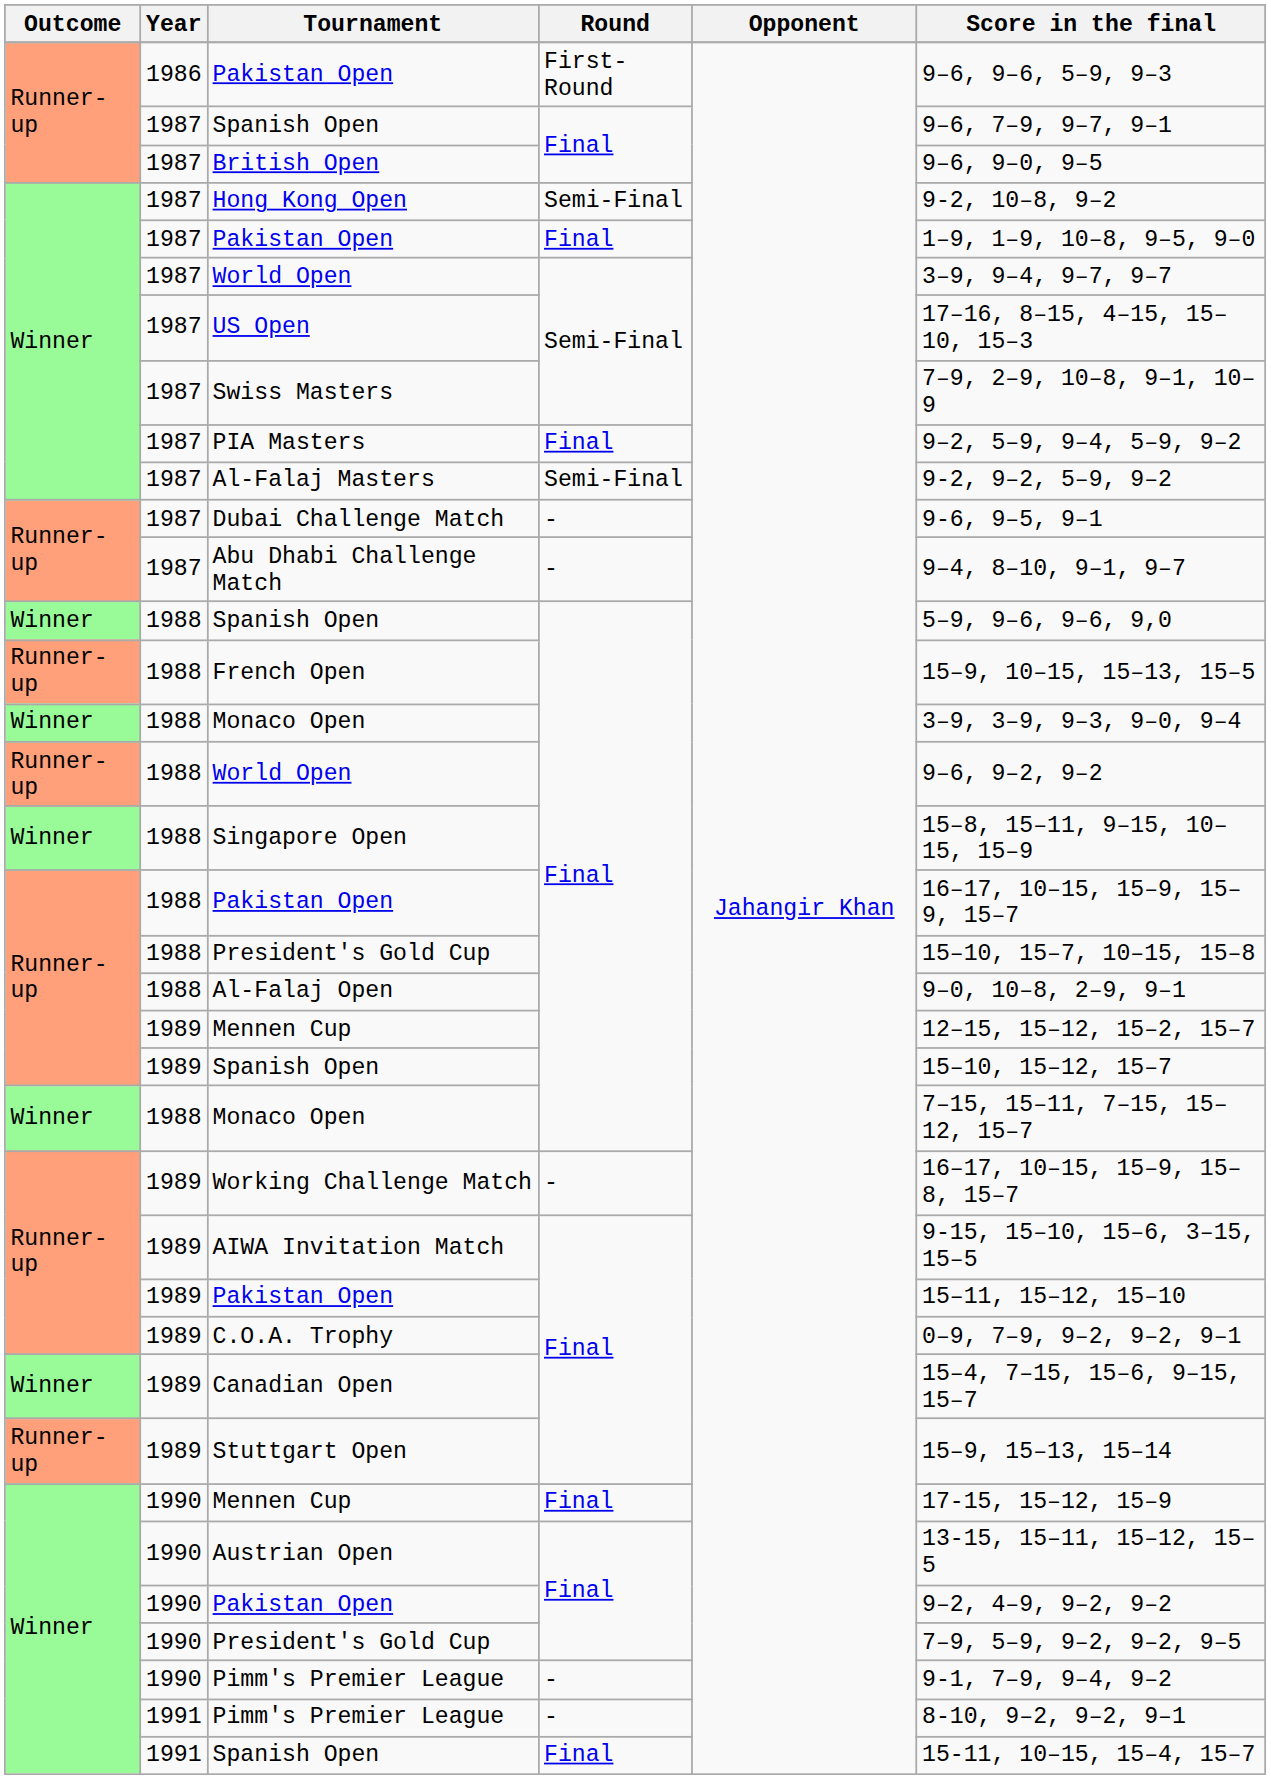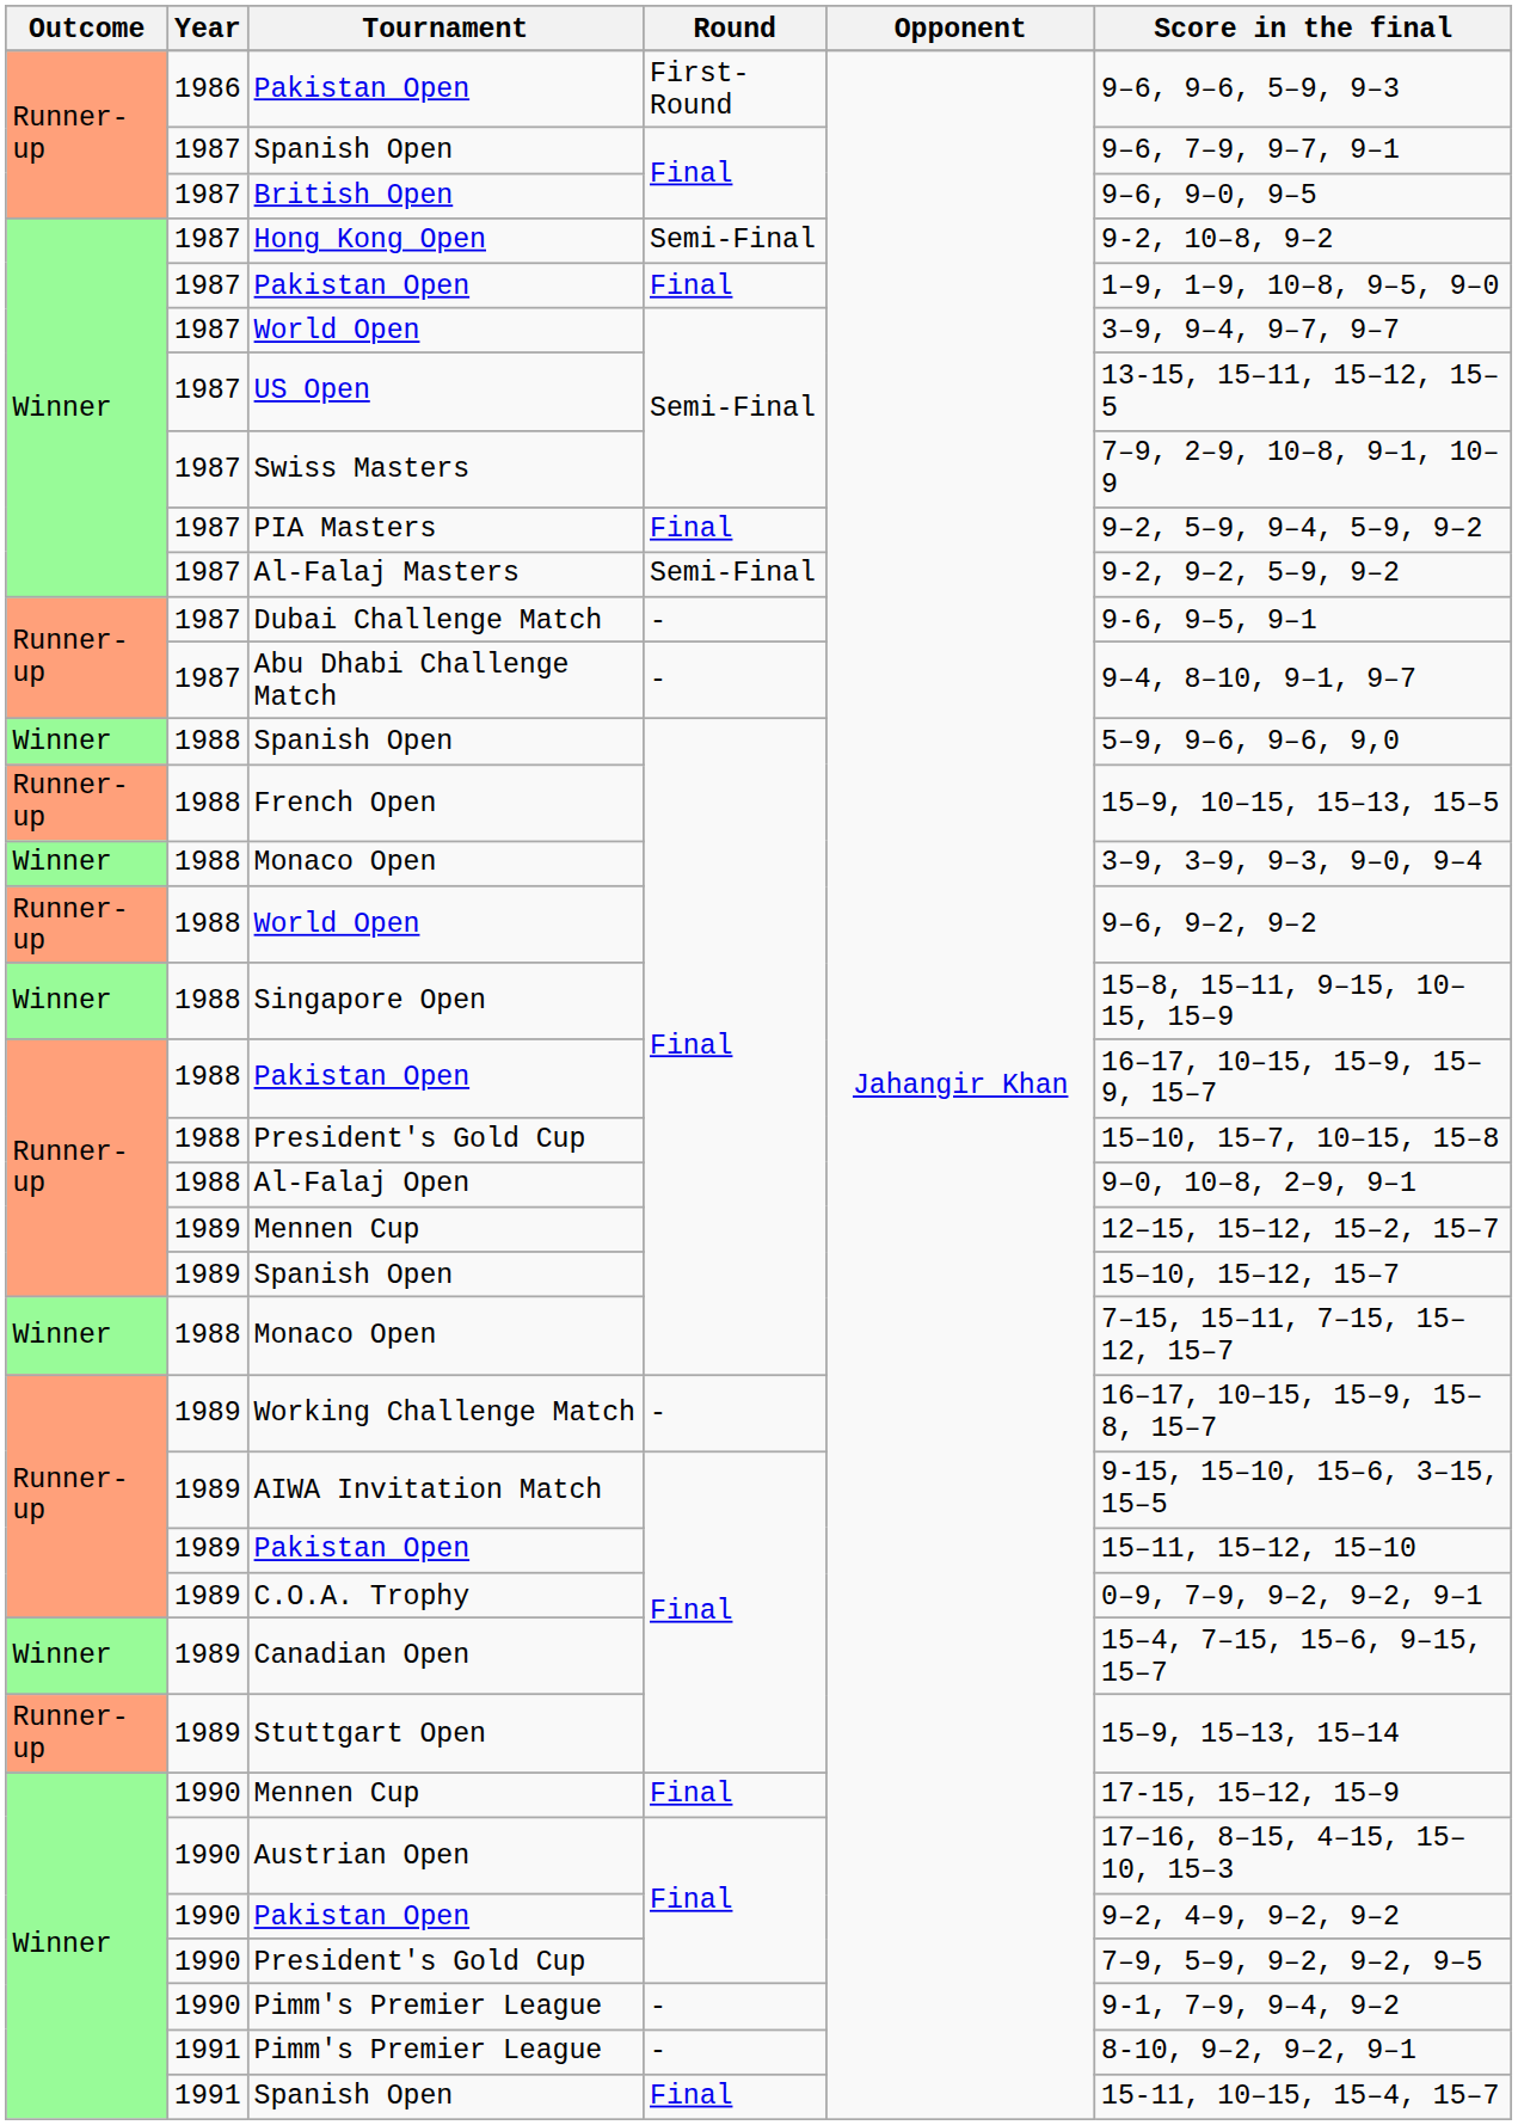US Open | Score in the final: 17–16, 8–15, 4–15, 15–10, 15–3 -> 13-15, 15–11, 15–12, 15–5
Austrian Open | Score in the final: 13-15, 15–11, 15–12, 15–5 -> 17–16, 8–15, 4–15, 15–10, 15–3
